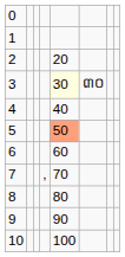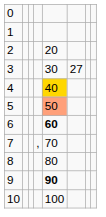3 | column 5: lightyellow background -> no background
3 | column 6: ៣០ -> 27
4 | column 5: no background -> gold background
6 | column 5: normal -> bold
9 | column 5: normal -> bold
